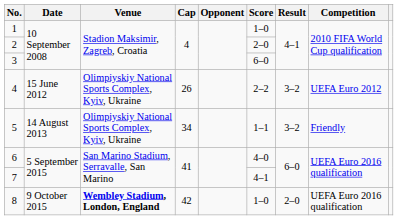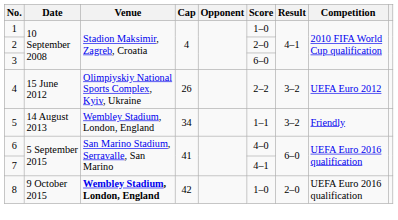5 | Venue: Olimpiyskiy National Sports Complex, Kyiv, Ukraine -> Wembley Stadium, London, England
